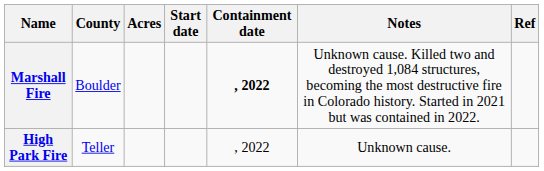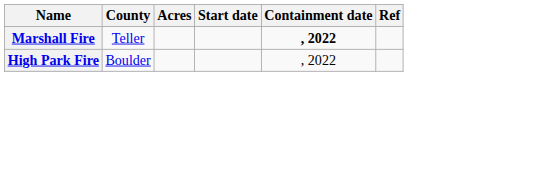- column: Notes | Unknown cause. Killed two and destroyed 1,084 structures, becoming the most destructive fire in Colorado history. Started in 2021 but was contained in 2022. | Unknown cause.
Marshall Fire | County: Boulder -> Teller
High Park Fire | County: Teller -> Boulder
